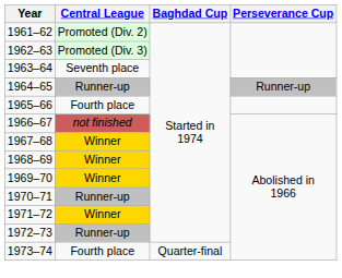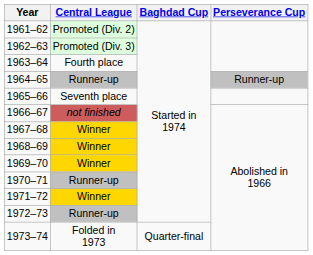1963–64 | Central League: Seventh place -> Fourth place
1965–66 | Central League: Fourth place -> Seventh place
1973–74 | Central League: Fourth place -> Folded in 1973
